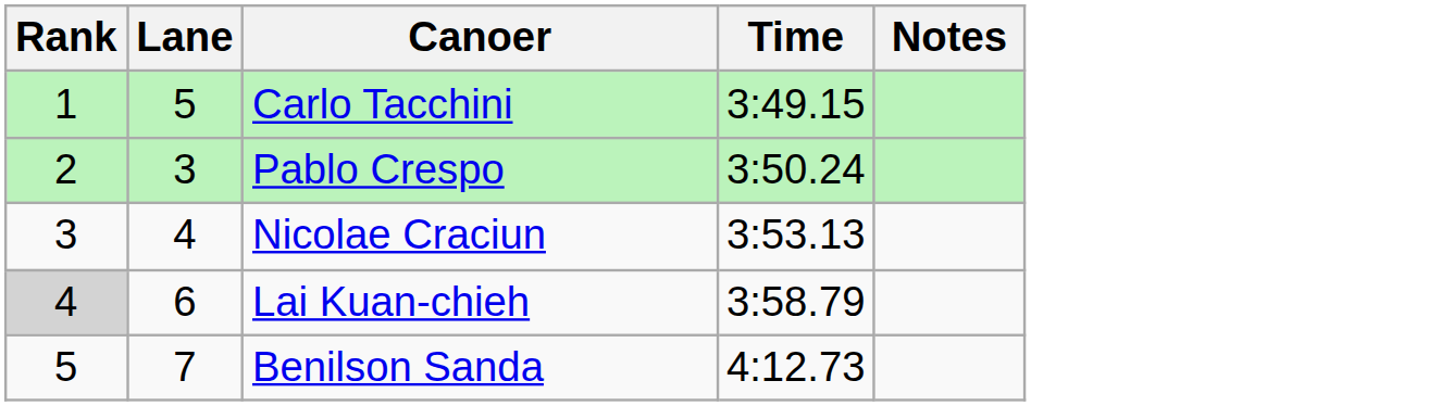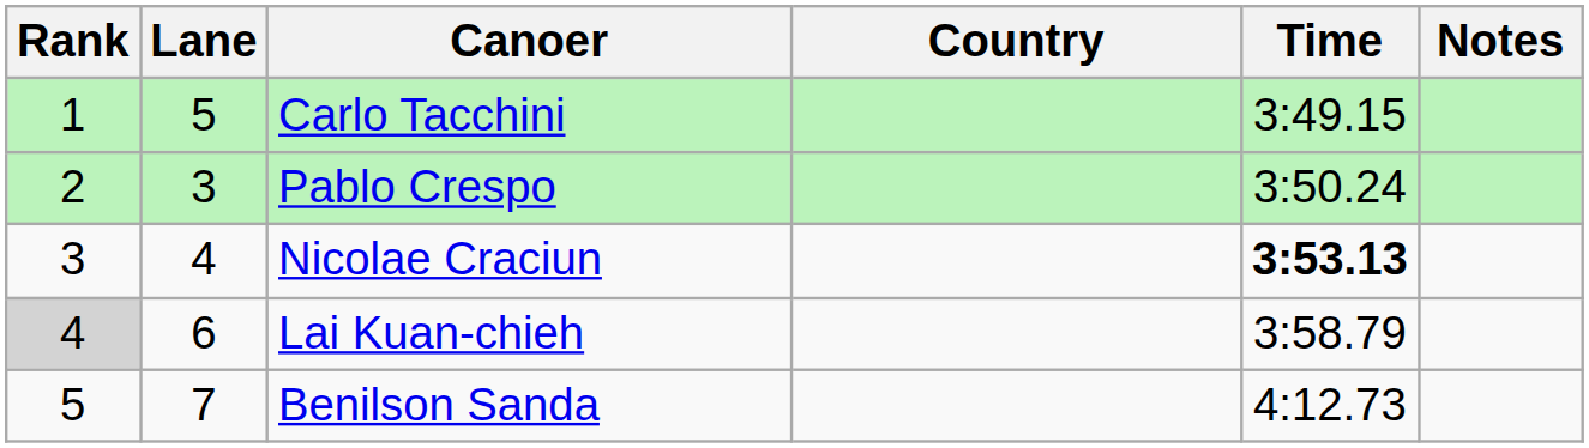+ column: Country
Nicolae Craciun | Time: normal -> bold
